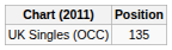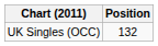UK Singles (OCC) | Position: 135 -> 132
